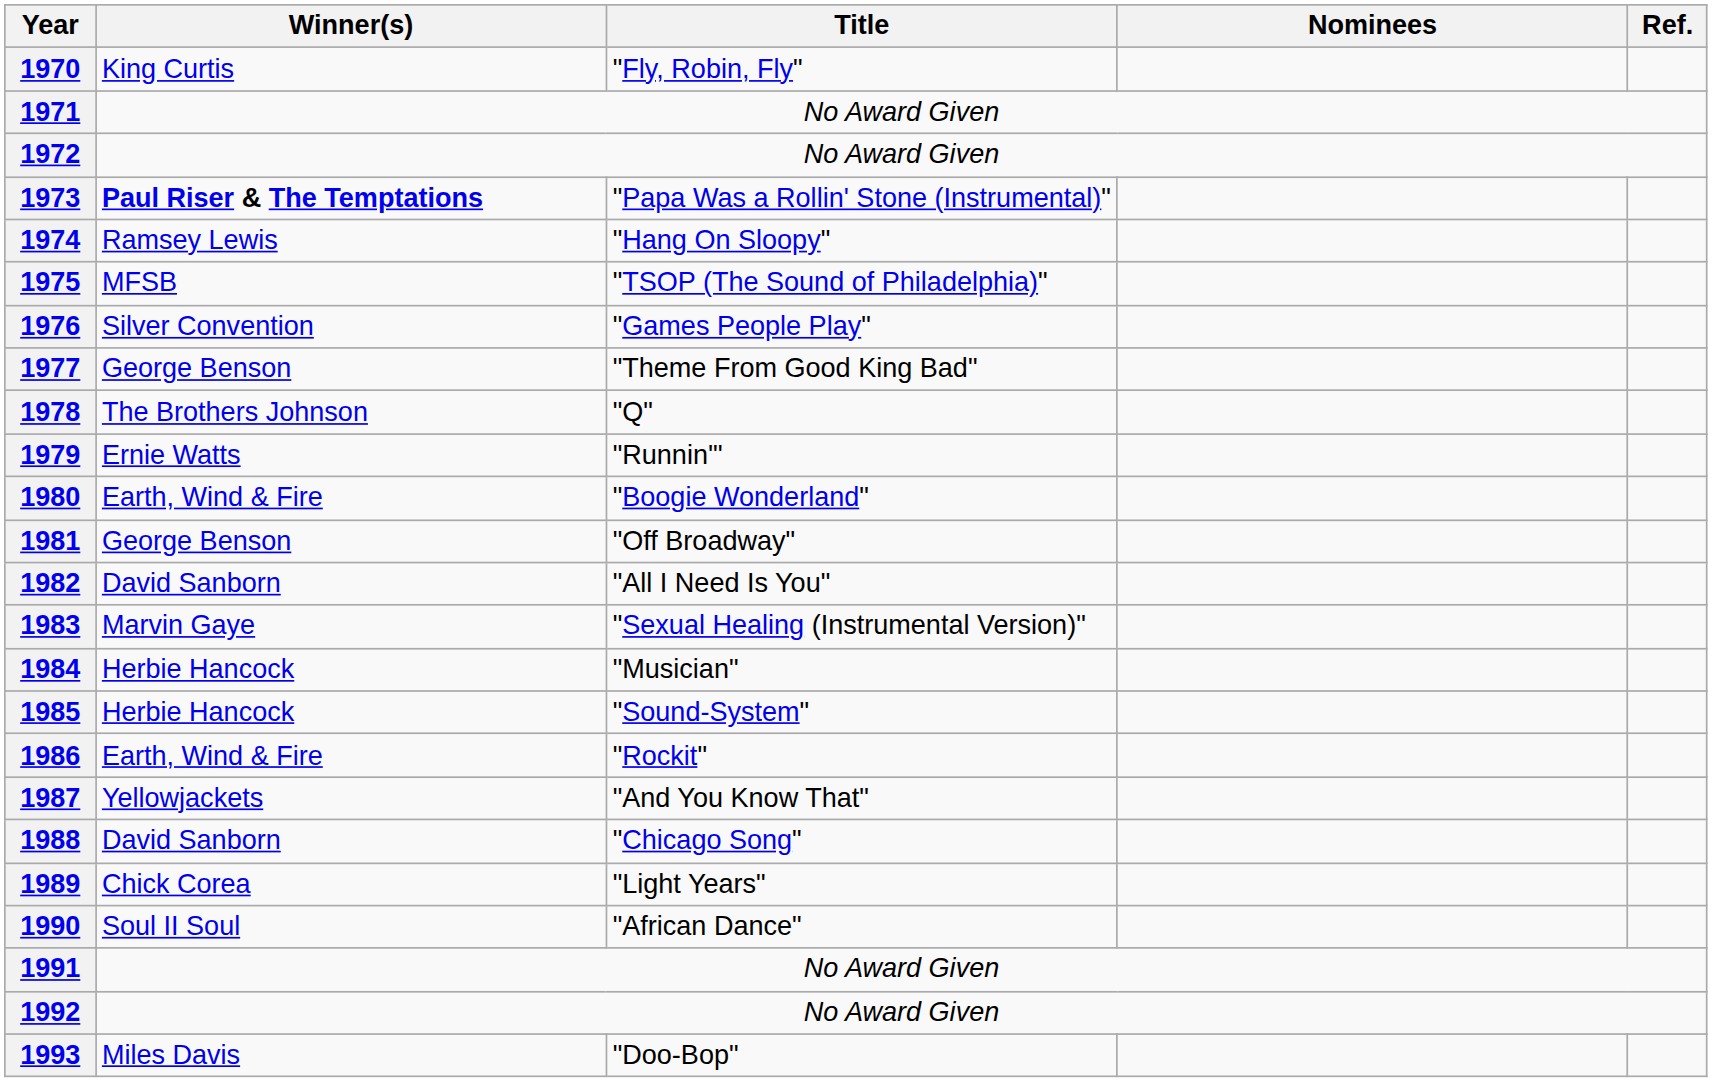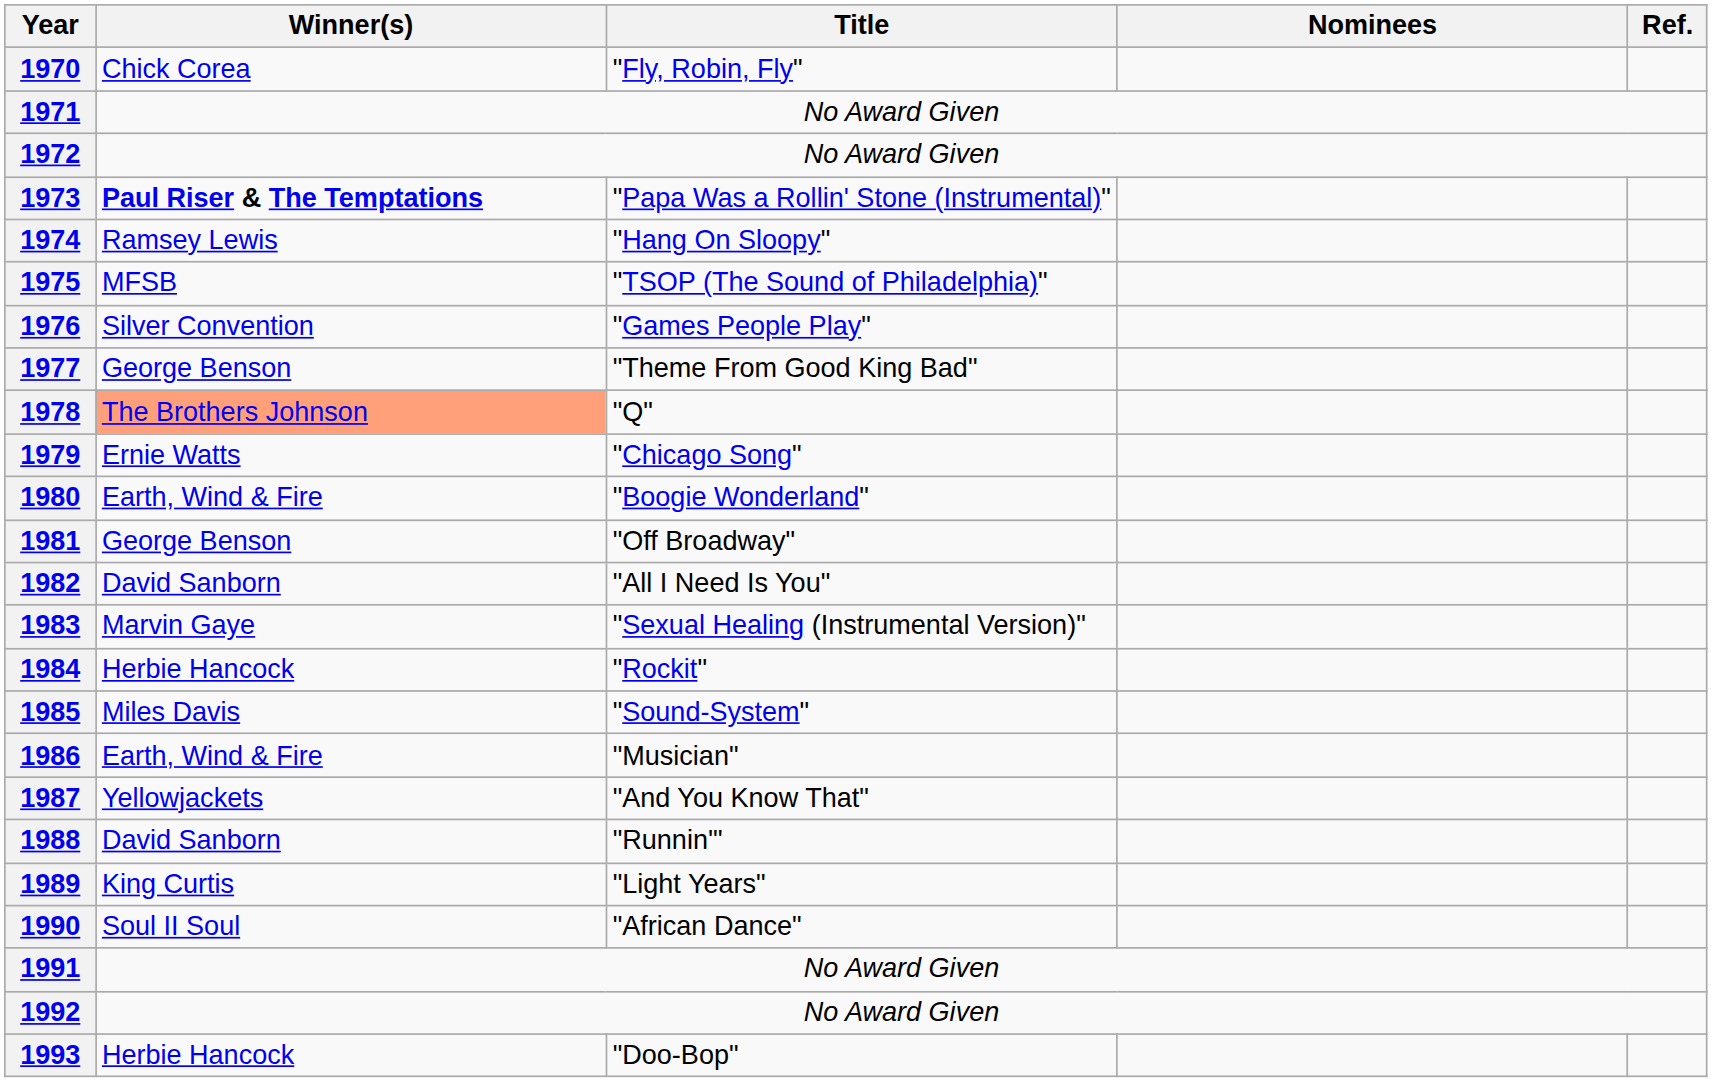1970 | Winner(s): King Curtis -> Chick Corea
1978 | Winner(s): no background -> lightsalmon background
1979 | Title: "Runnin'" -> "Chicago Song"
1984 | Title: "Musician" -> "Rockit"
1985 | Winner(s): Herbie Hancock -> Miles Davis
1986 | Title: "Rockit" -> "Musician"
1988 | Title: "Chicago Song" -> "Runnin'"
1989 | Winner(s): Chick Corea -> King Curtis
1993 | Winner(s): Miles Davis -> Herbie Hancock
